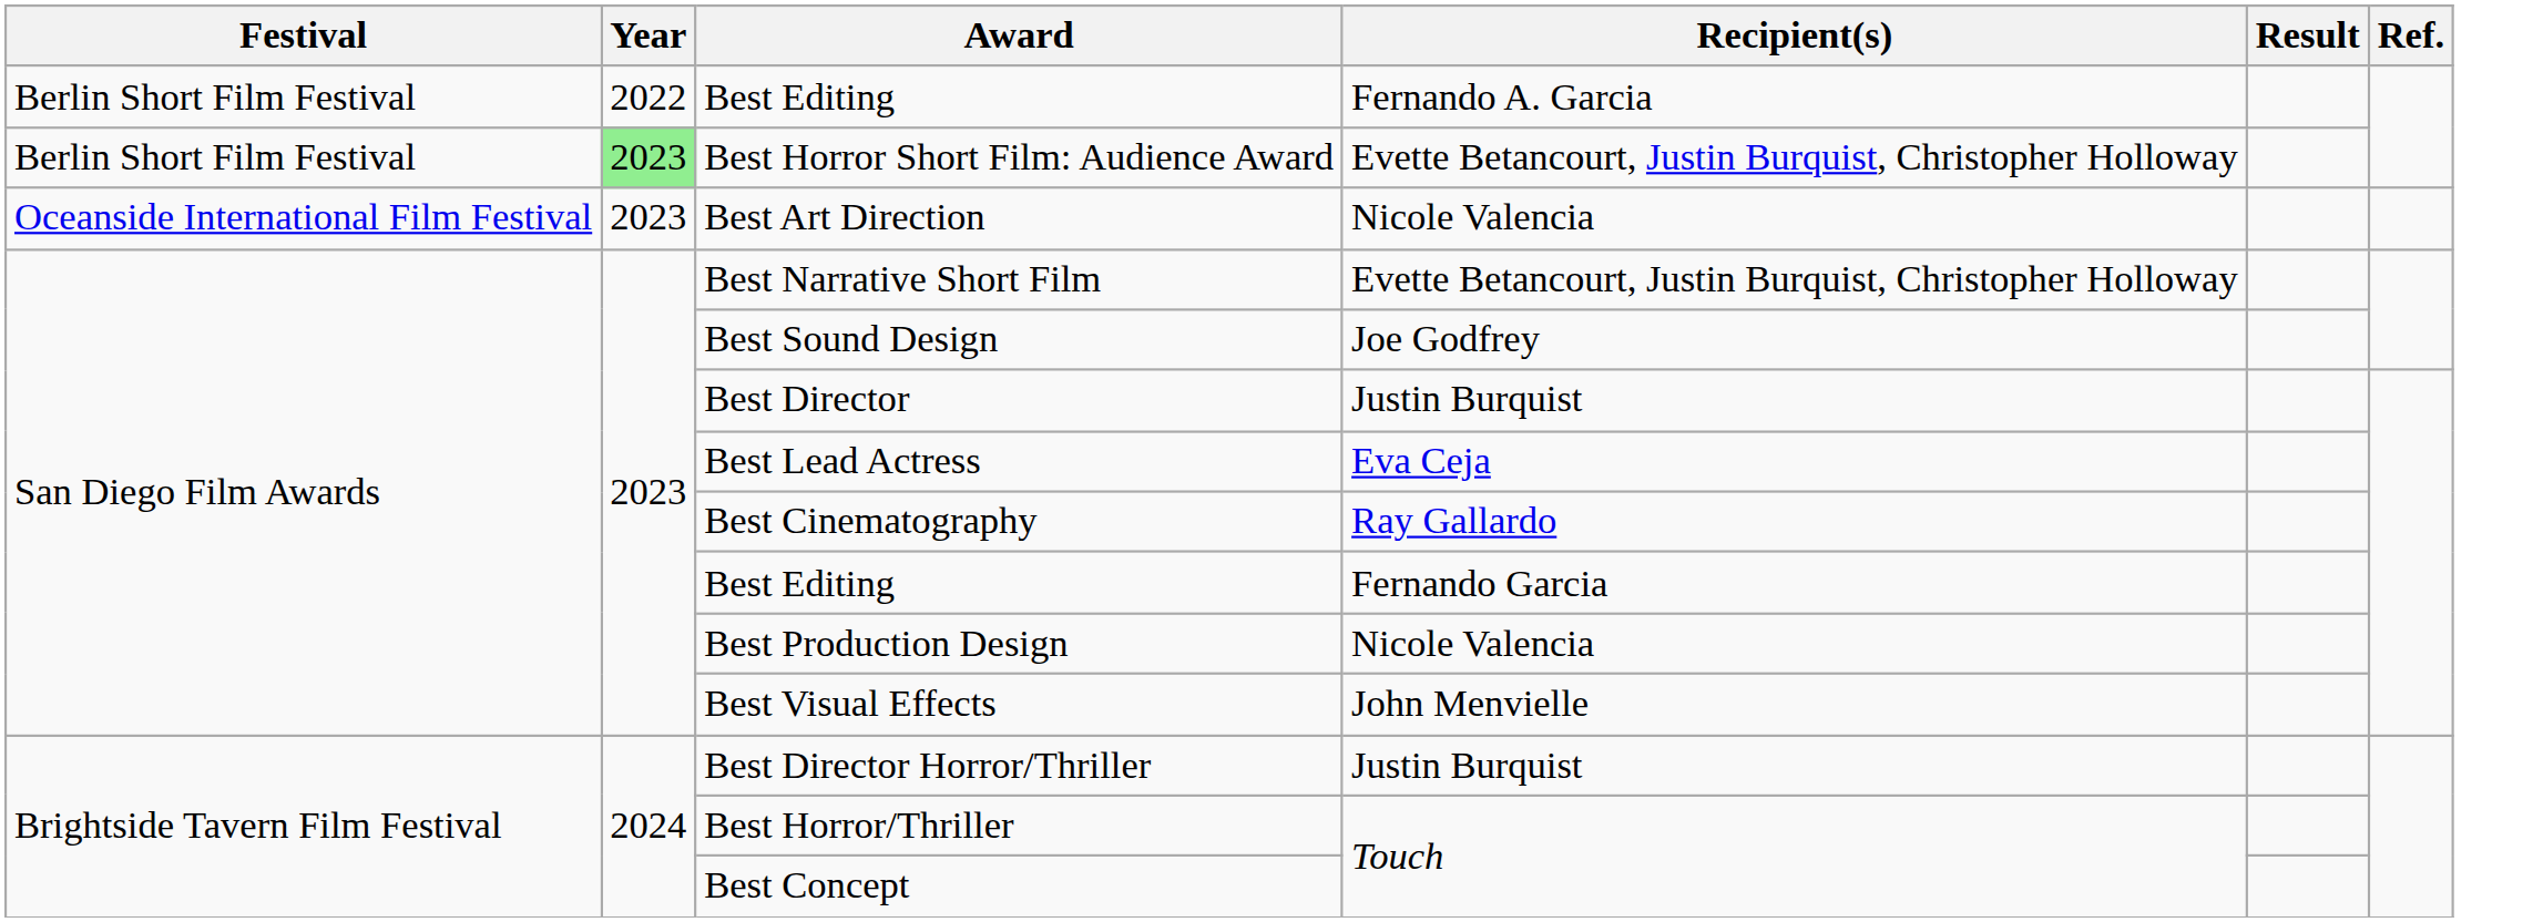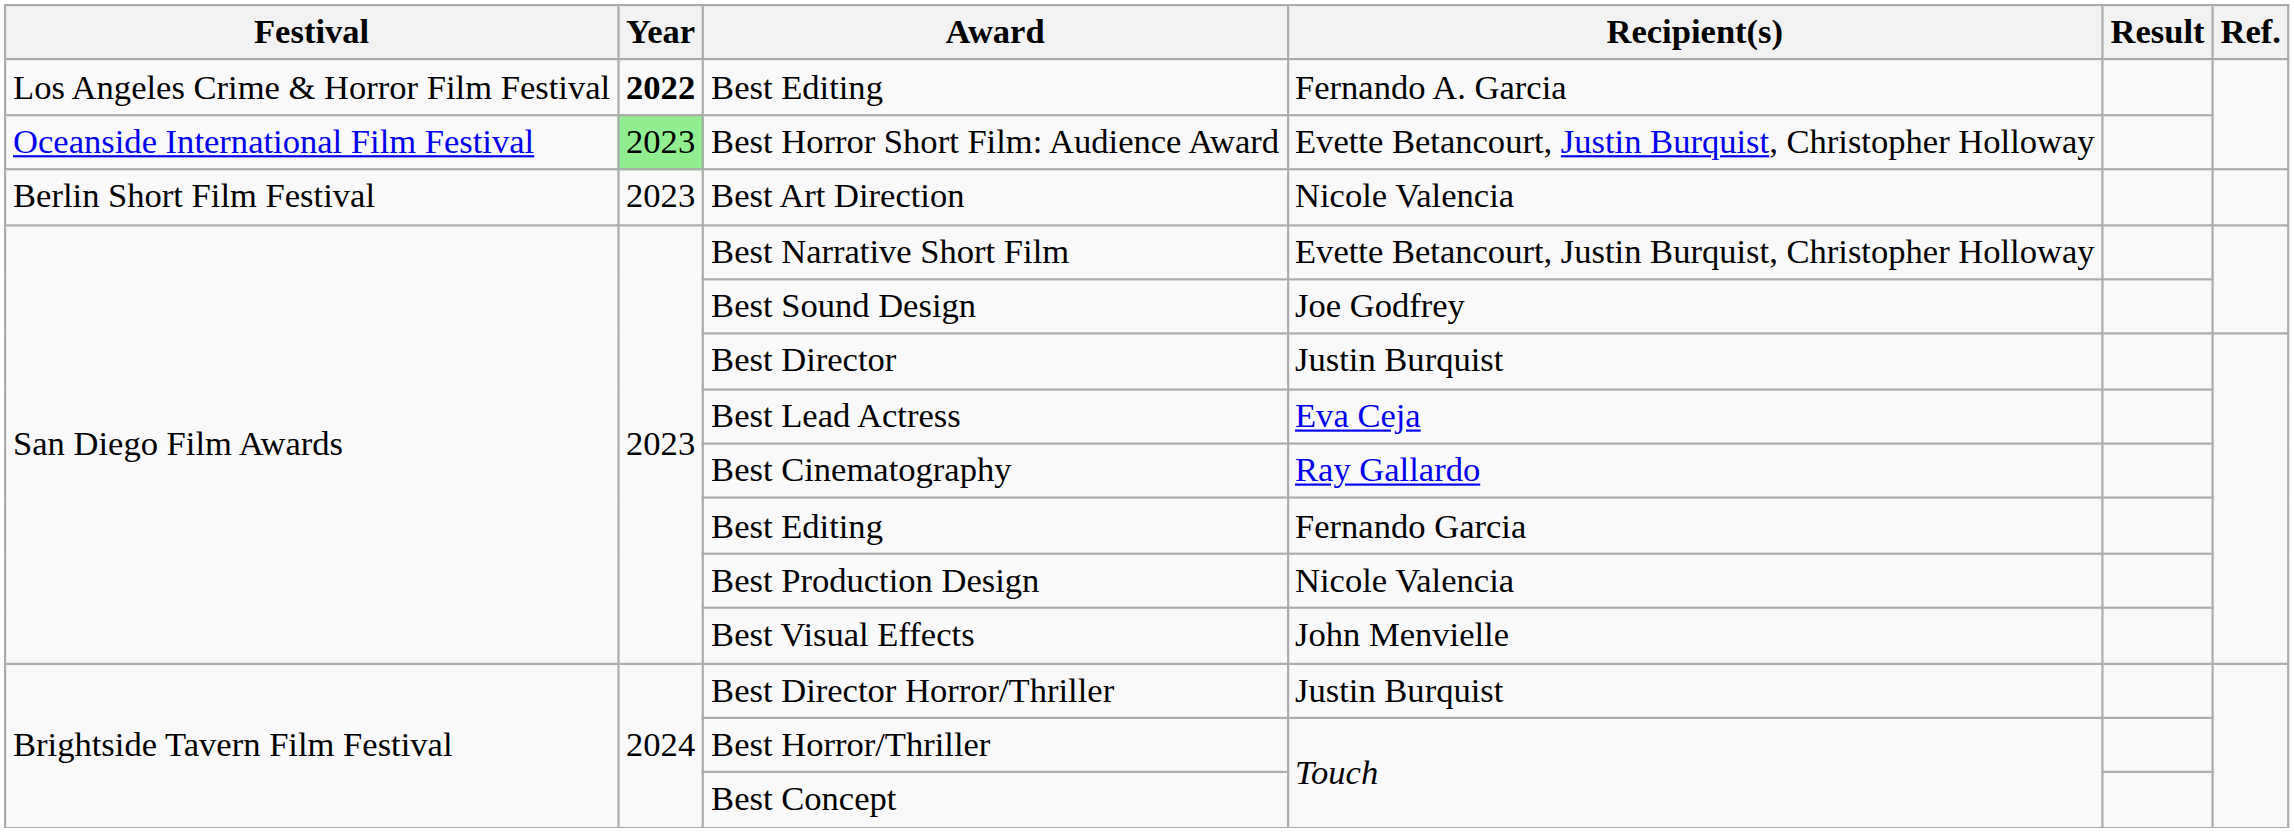Best Editing / Fernando A. Garcia | Festival: Berlin Short Film Festival -> Los Angeles Crime & Horror Film Festival
Best Editing / Fernando A. Garcia | Year: normal -> bold
Best Horror Short Film: Audience Award | Festival: Berlin Short Film Festival -> Oceanside International Film Festival
Best Art Direction | Festival: Oceanside International Film Festival -> Berlin Short Film Festival
